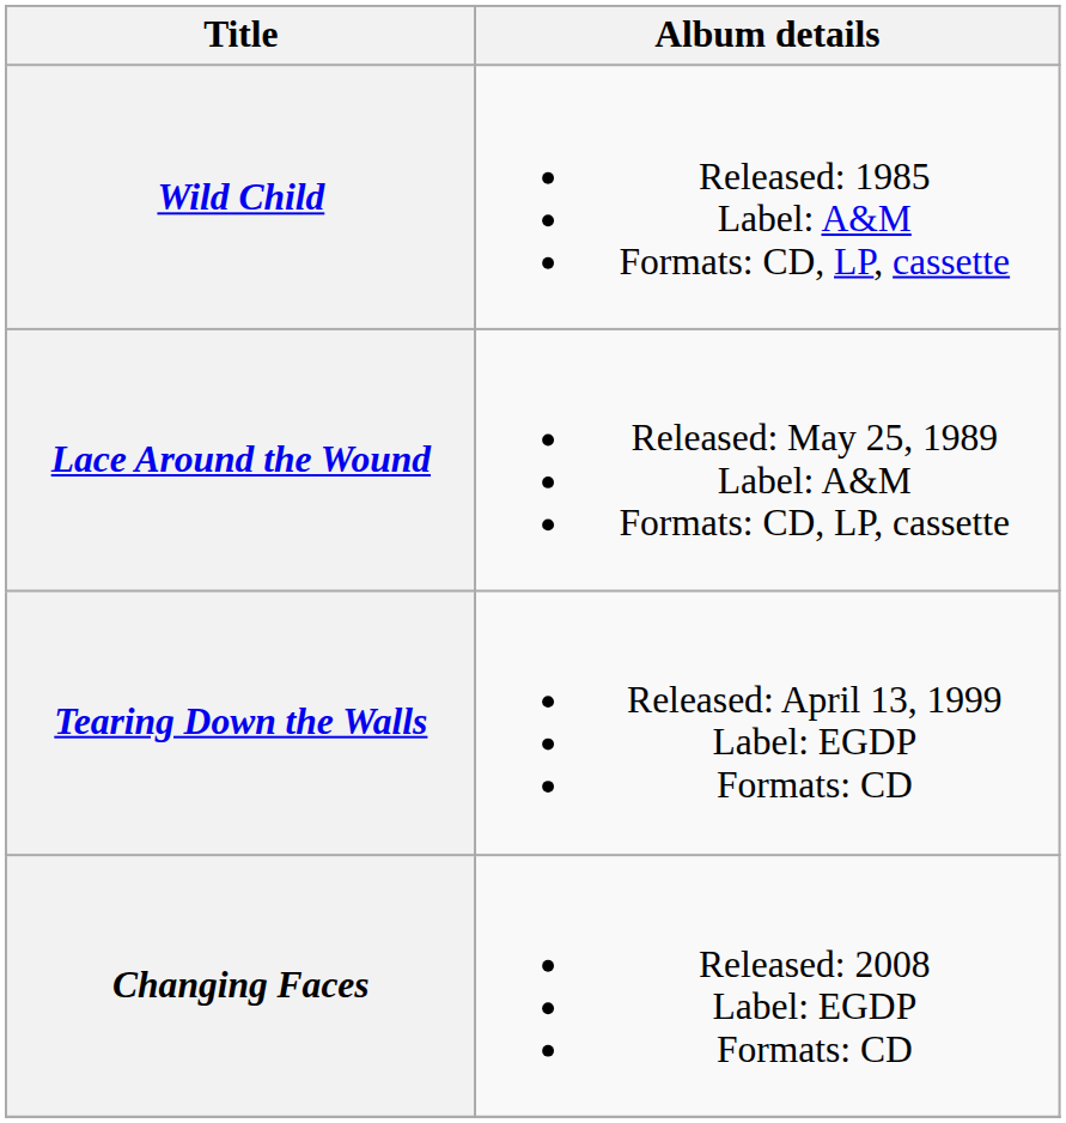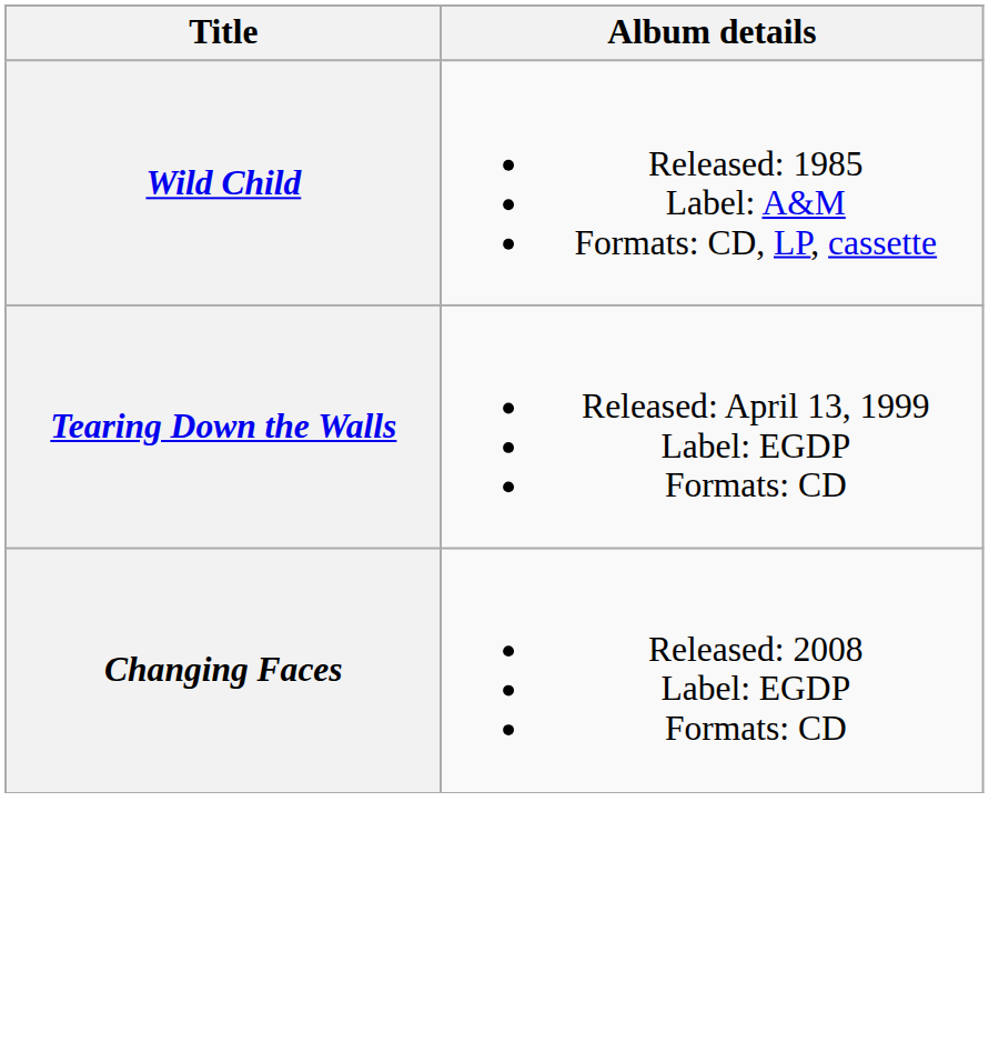- row: Lace Around the Wound | Released: May 25, 1989 Label: A&M Formats: CD, LP, cassette
